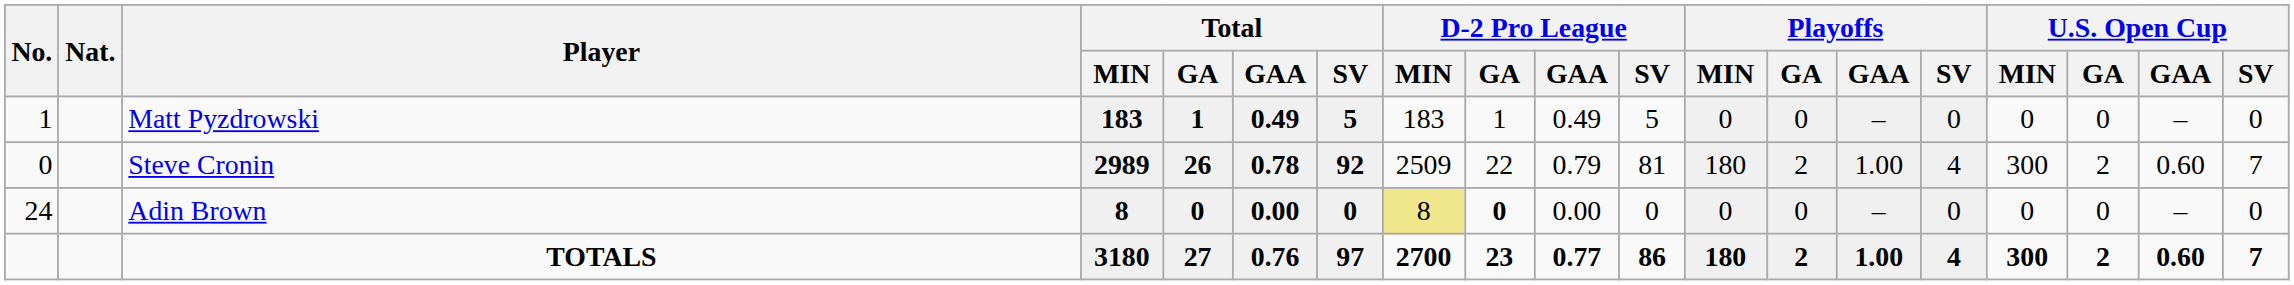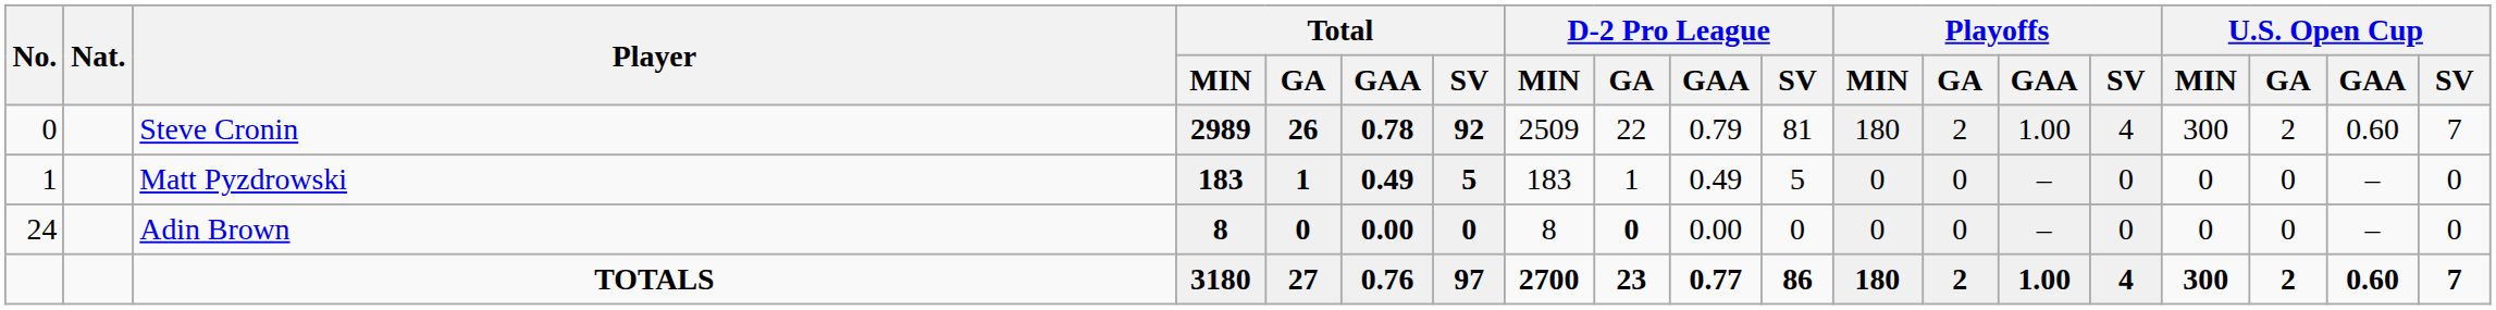rows swapped: Steve Cronin <-> Matt Pyzdrowski
Adin Brown | D-2 Pro League / MIN: khaki background -> no background
